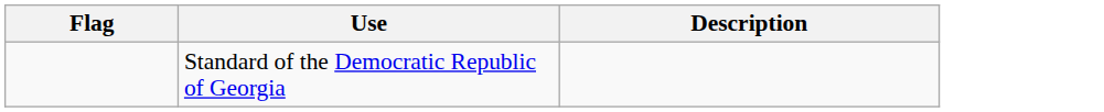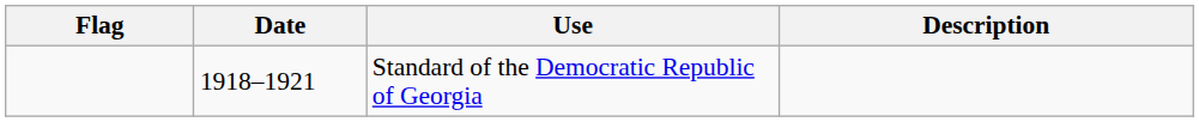+ column: Date | 1918–1921
